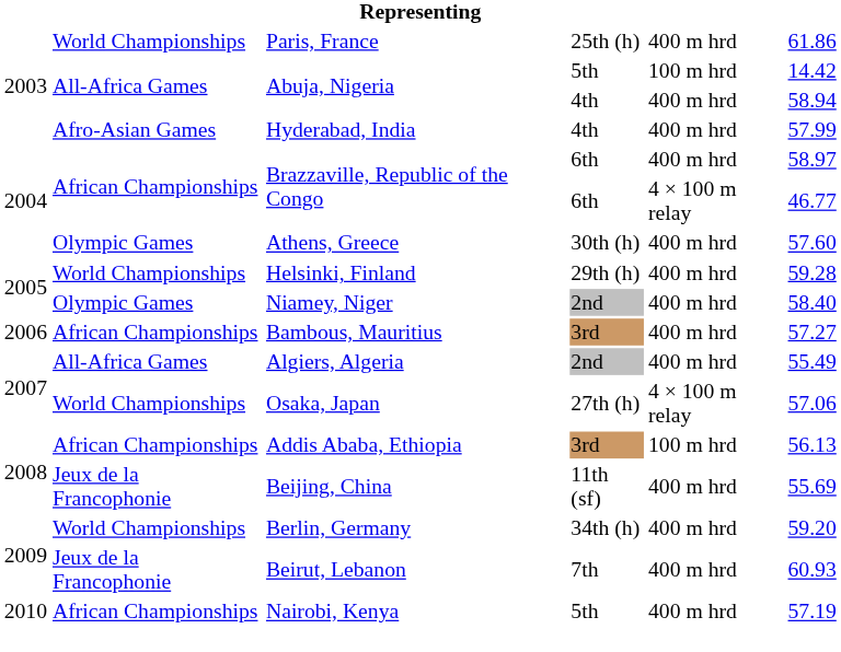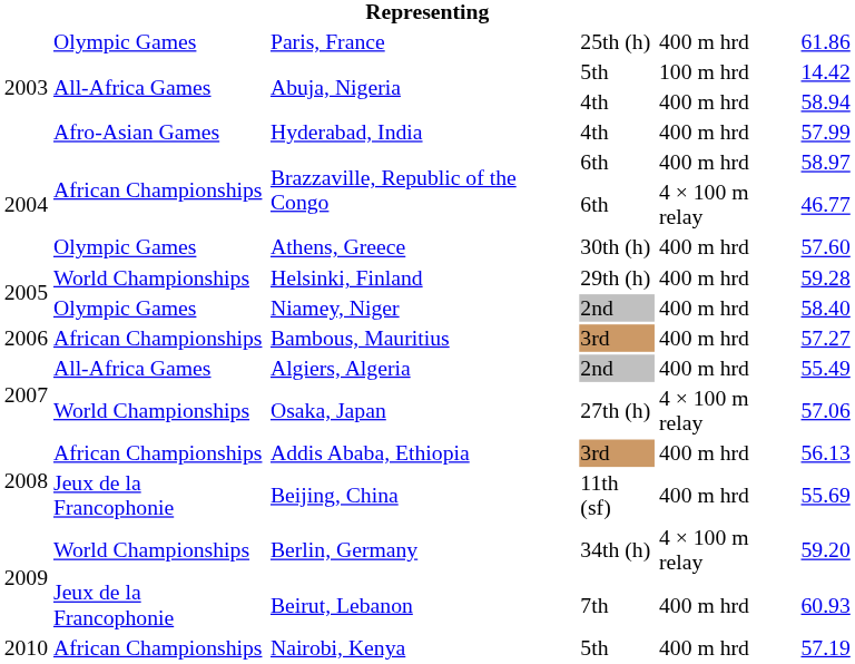Paris, France | column 2: World Championships -> Olympic Games
Addis Ababa, Ethiopia | column 5: 100 m hrd -> 400 m hrd
Berlin, Germany | column 5: 400 m hrd -> 4 × 100 m relay
